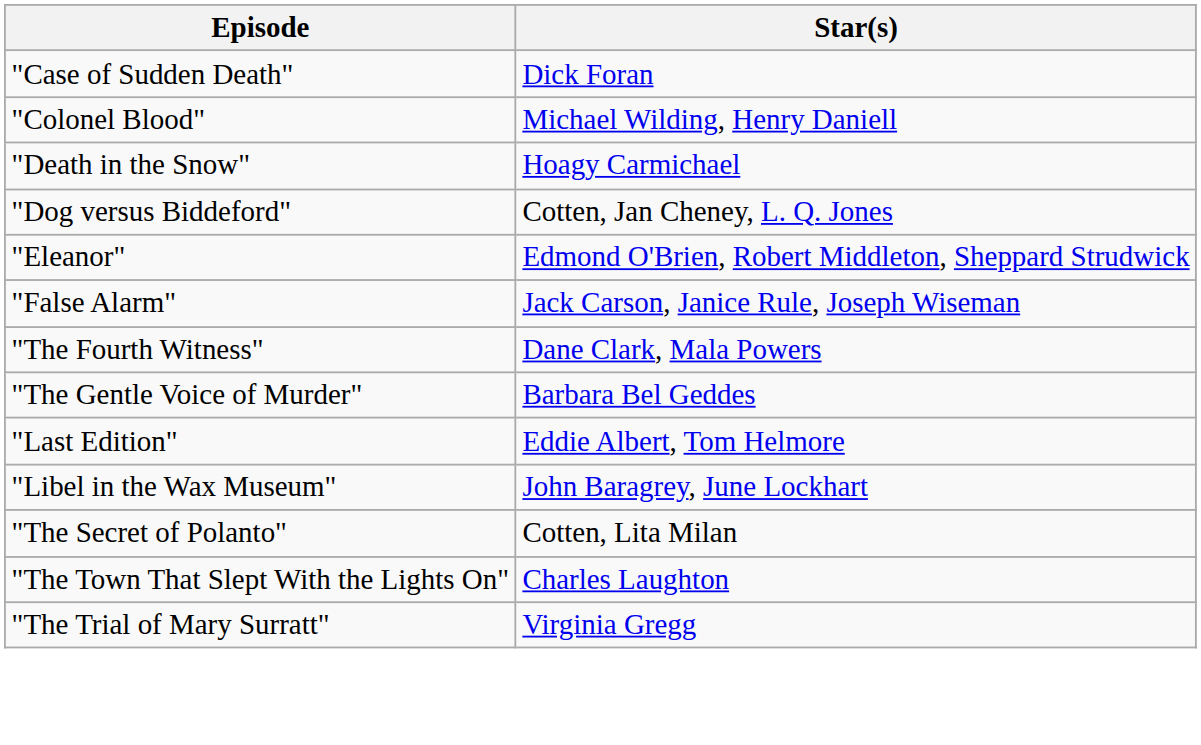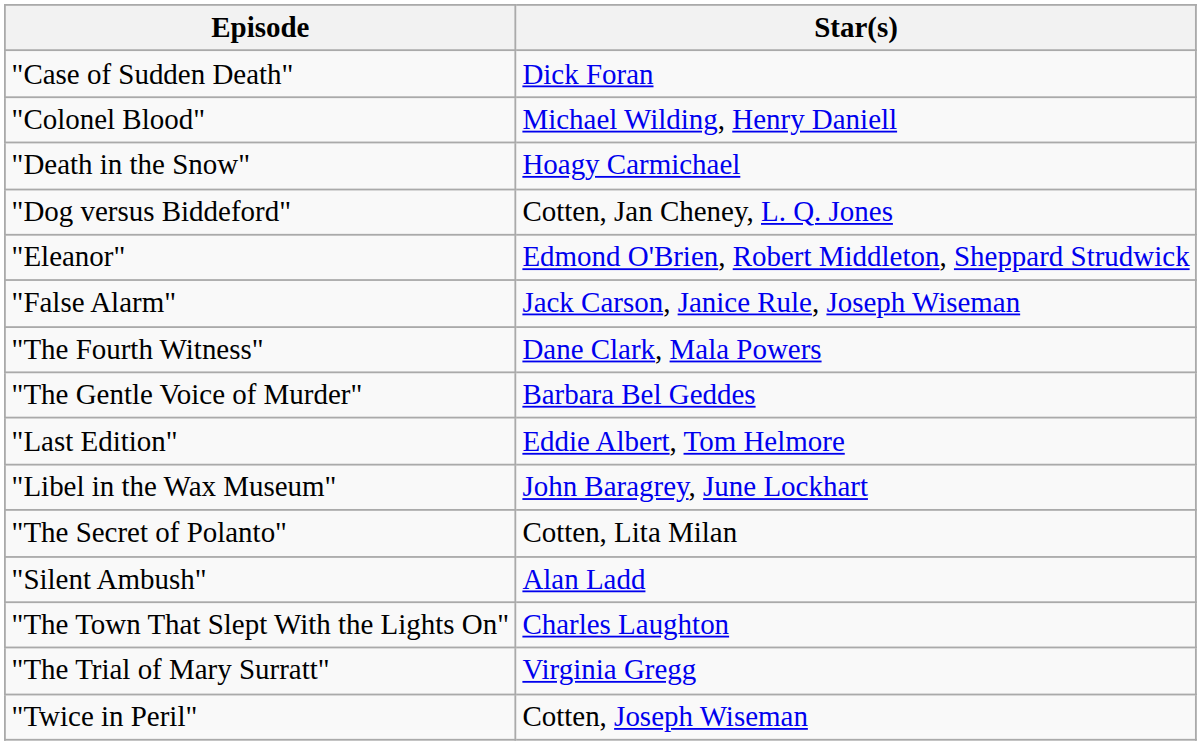+ row: "Silent Ambush" | Alan Ladd
+ row: "Twice in Peril" | Cotten, Joseph Wiseman
